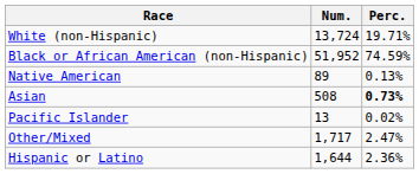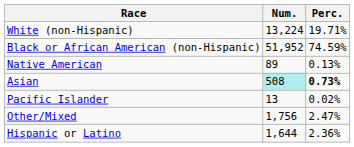White (non-Hispanic) | Num.: 13,724 -> 13,224
Asian | Num.: no background -> paleturquoise background
Other/Mixed | Num.: 1,717 -> 1,756
